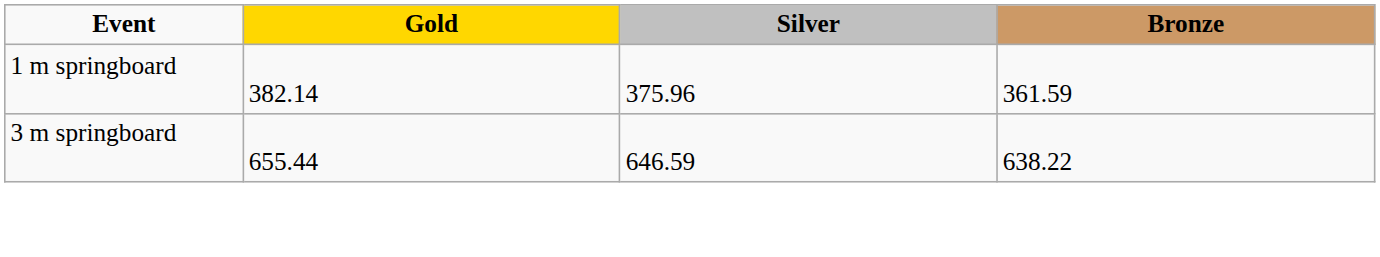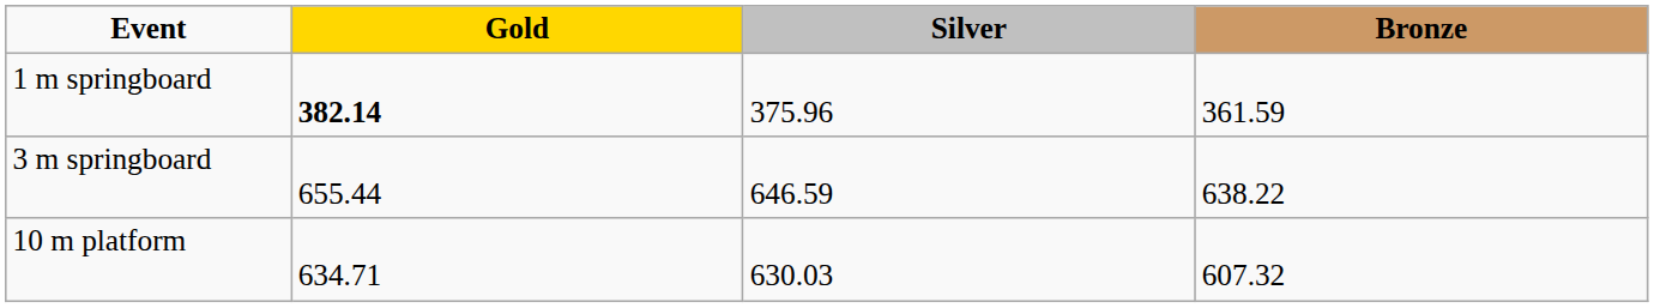1 m springboard | Gold: normal -> bold
+ row: 10 m platform | 634.71 | 630.03 | 607.32
